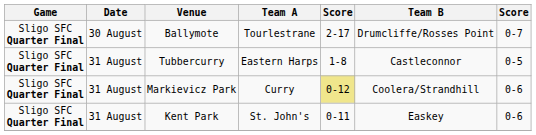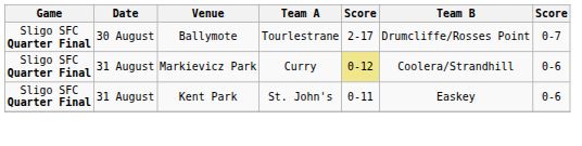- row: Sligo SFC Quarter Final | 31 August | Tubbercurry | Eastern Harps | 1-8 | Castleconnor | 0-5
